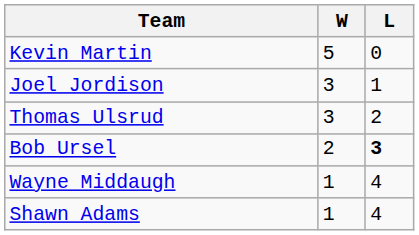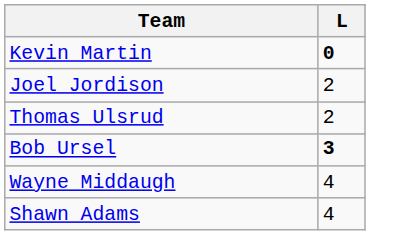- column: W | 5 | 3 | 3 | 2 | 1 | 1
Kevin Martin | L: normal -> bold
Joel Jordison | L: 1 -> 2
